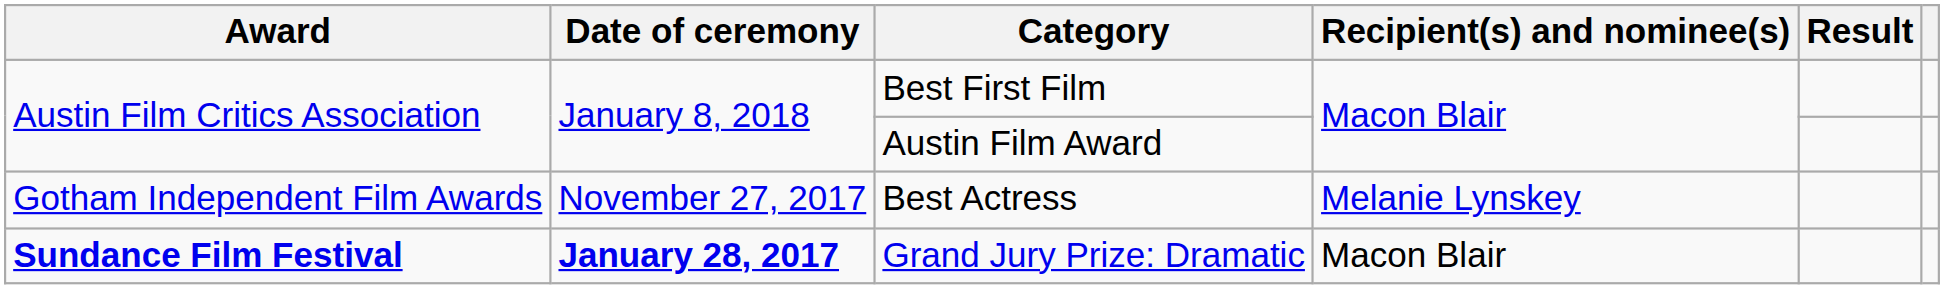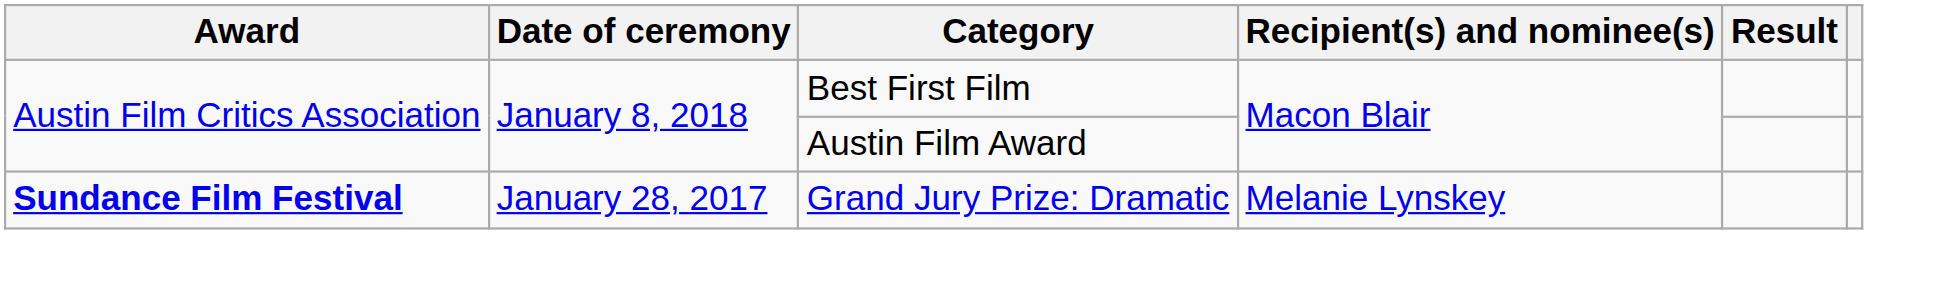- row: Gotham Independent Film Awards | November 27, 2017 | Best Actress | Melanie Lynskey
Grand Jury Prize: Dramatic | Date of ceremony: bold -> normal
Grand Jury Prize: Dramatic | Recipient(s) and nominee(s): Macon Blair -> Melanie Lynskey
